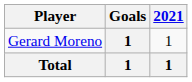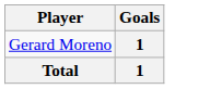- column: 2021 | 1 | 1
